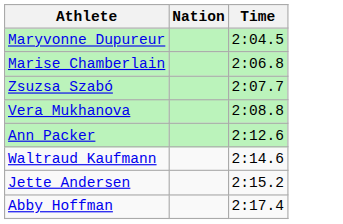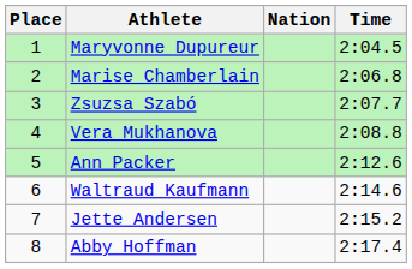+ column: Place | 1 | 2 | 3 | 4 | 5 | 6 | 7 | 8
